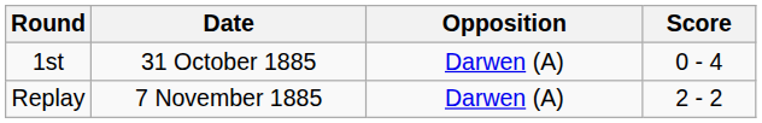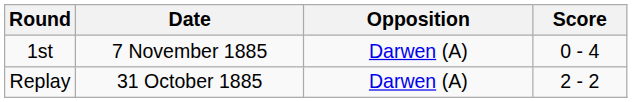1st | Date: 31 October 1885 -> 7 November 1885
Replay | Date: 7 November 1885 -> 31 October 1885
